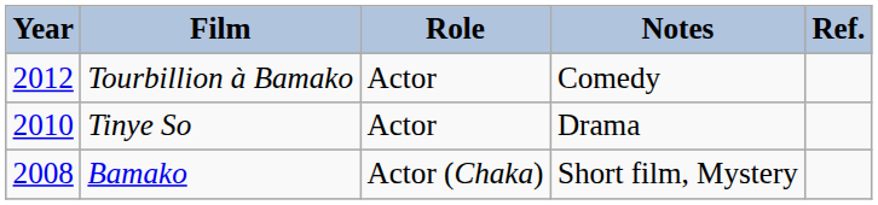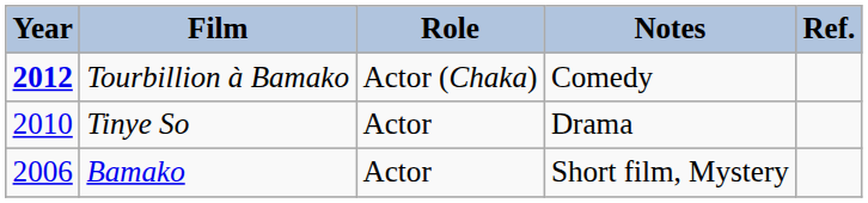Tourbillion à Bamako | Year: normal -> bold
Tourbillion à Bamako | Role: Actor -> Actor (Chaka)
Bamako | Year: 2008 -> 2006
Bamako | Role: Actor (Chaka) -> Actor
